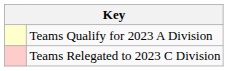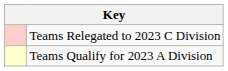rows swapped: Teams Qualify for 2023 A Division <-> Teams Relegated to 2023 C Division
